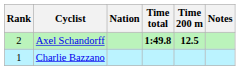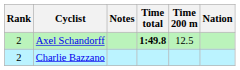columns swapped: Nation <-> Notes
Axel Schandorff | Time 200 m: bold -> normal
Charlie Bazzano | Rank: 1 -> 2
